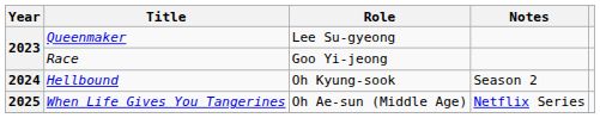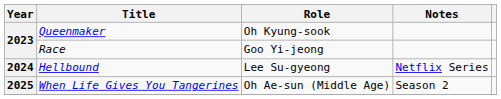Queenmaker | Role: Lee Su-gyeong -> Oh Kyung-sook
Hellbound | Role: Oh Kyung-sook -> Lee Su-gyeong
Hellbound | Notes: Season 2 -> Netflix Series
When Life Gives You Tangerines | Notes: Netflix Series -> Season 2
